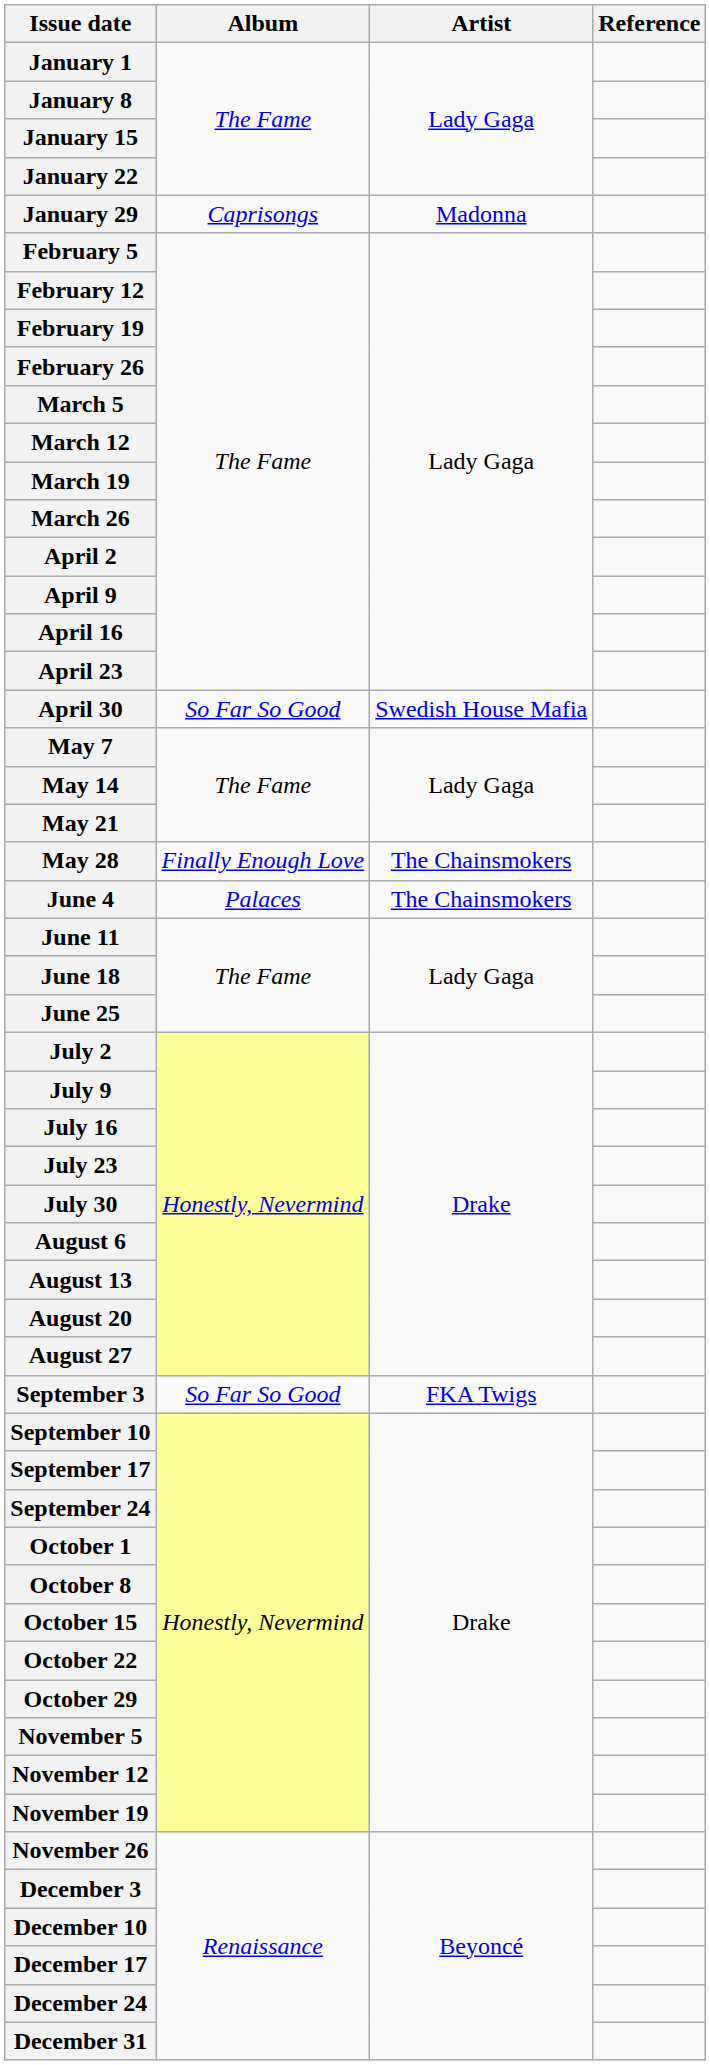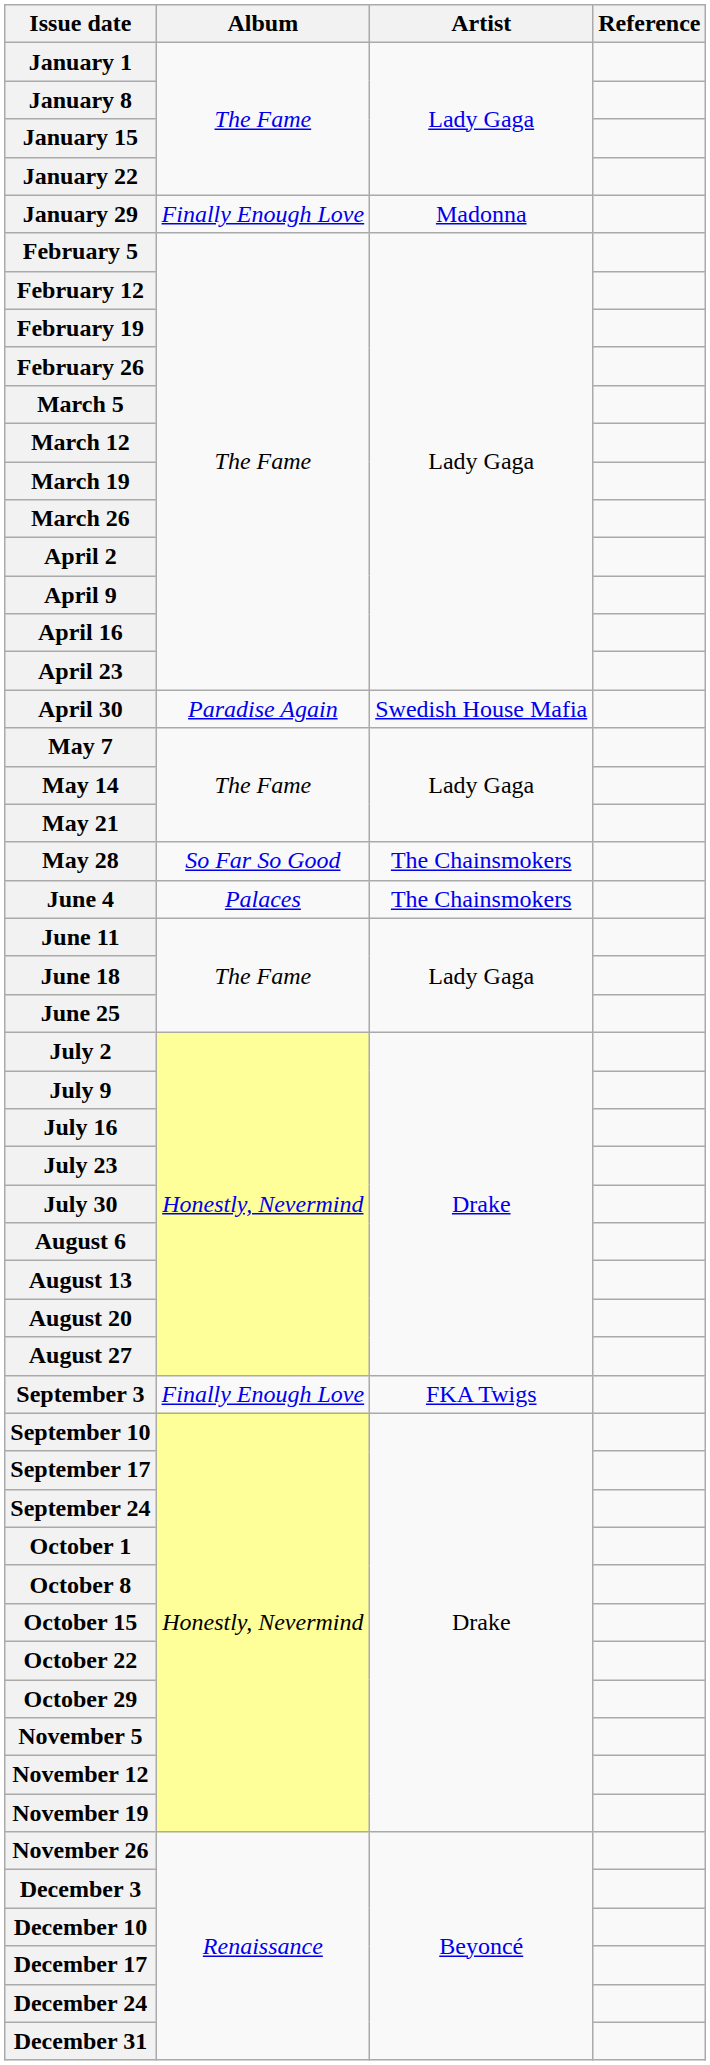January 29 | Album: Caprisongs -> Finally Enough Love
April 30 | Album: So Far So Good -> Paradise Again
May 28 | Album: Finally Enough Love -> So Far So Good
September 3 | Album: So Far So Good -> Finally Enough Love
